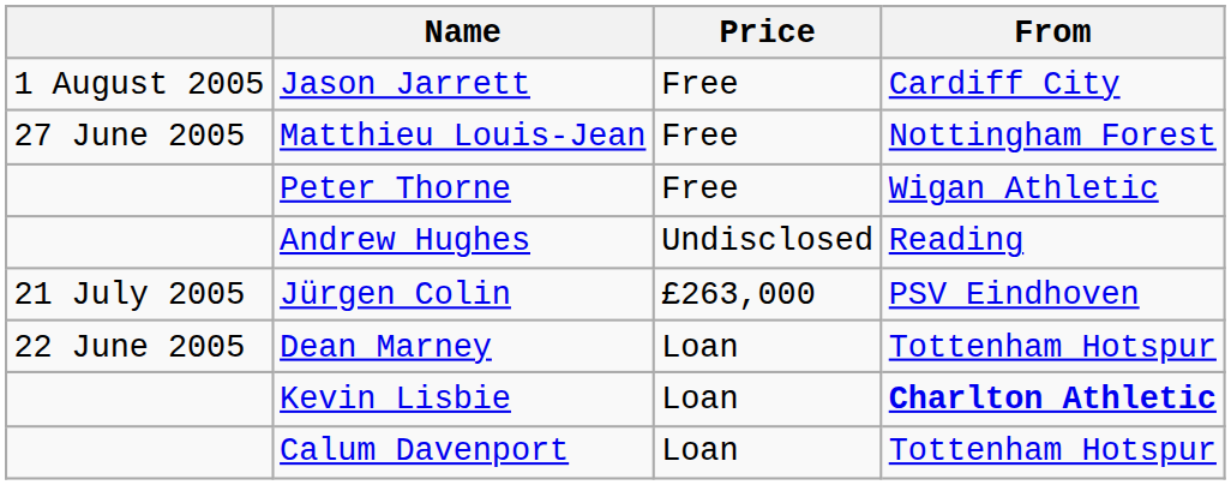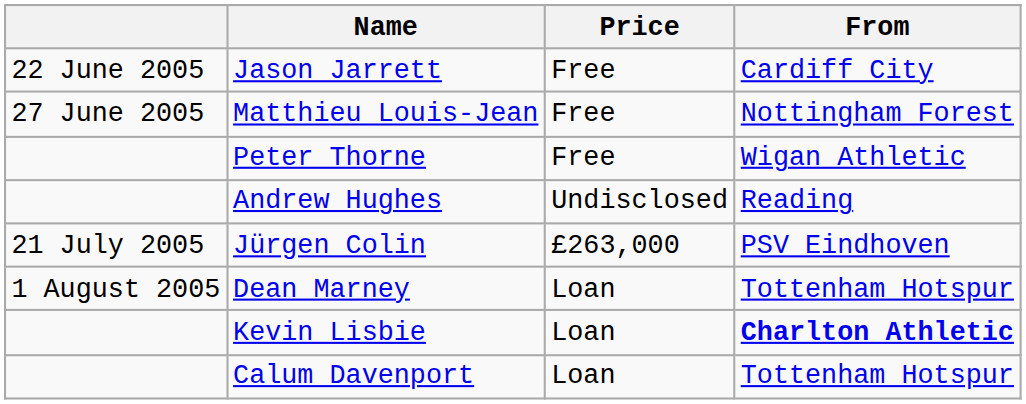Jason Jarrett | column 1: 1 August 2005 -> 22 June 2005
Dean Marney | column 1: 22 June 2005 -> 1 August 2005
